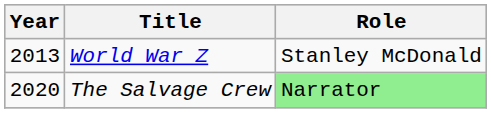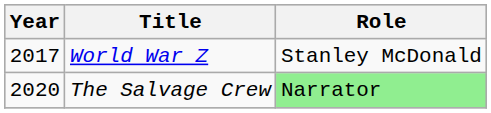World War Z | Year: 2013 -> 2017
